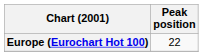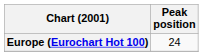Europe (Eurochart Hot 100) | Peak position: 22 -> 24
